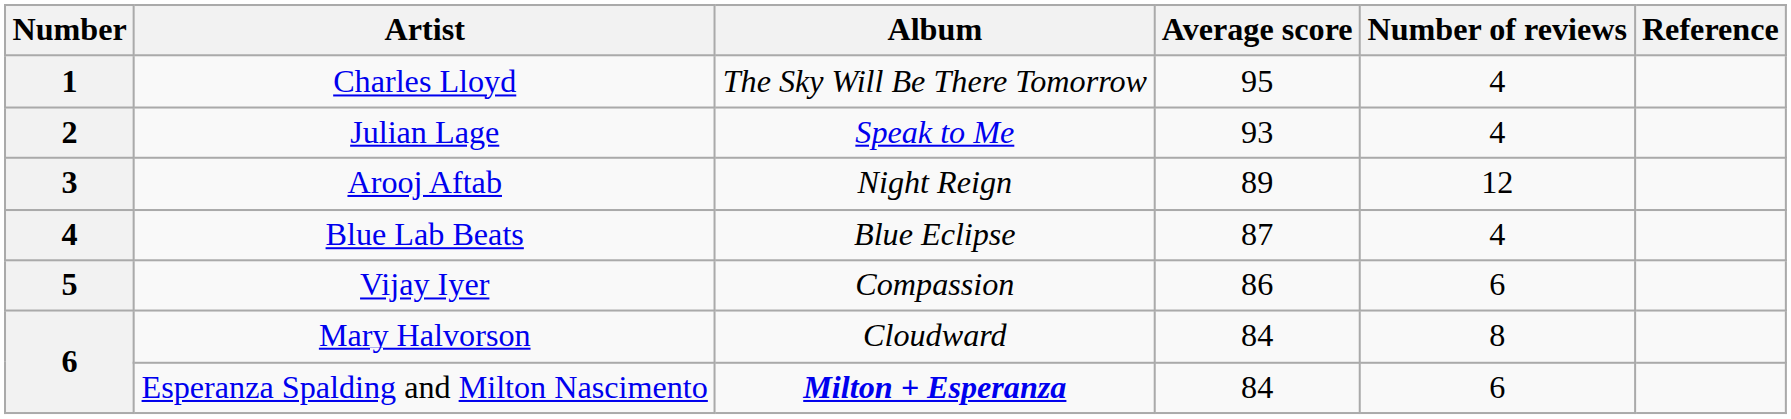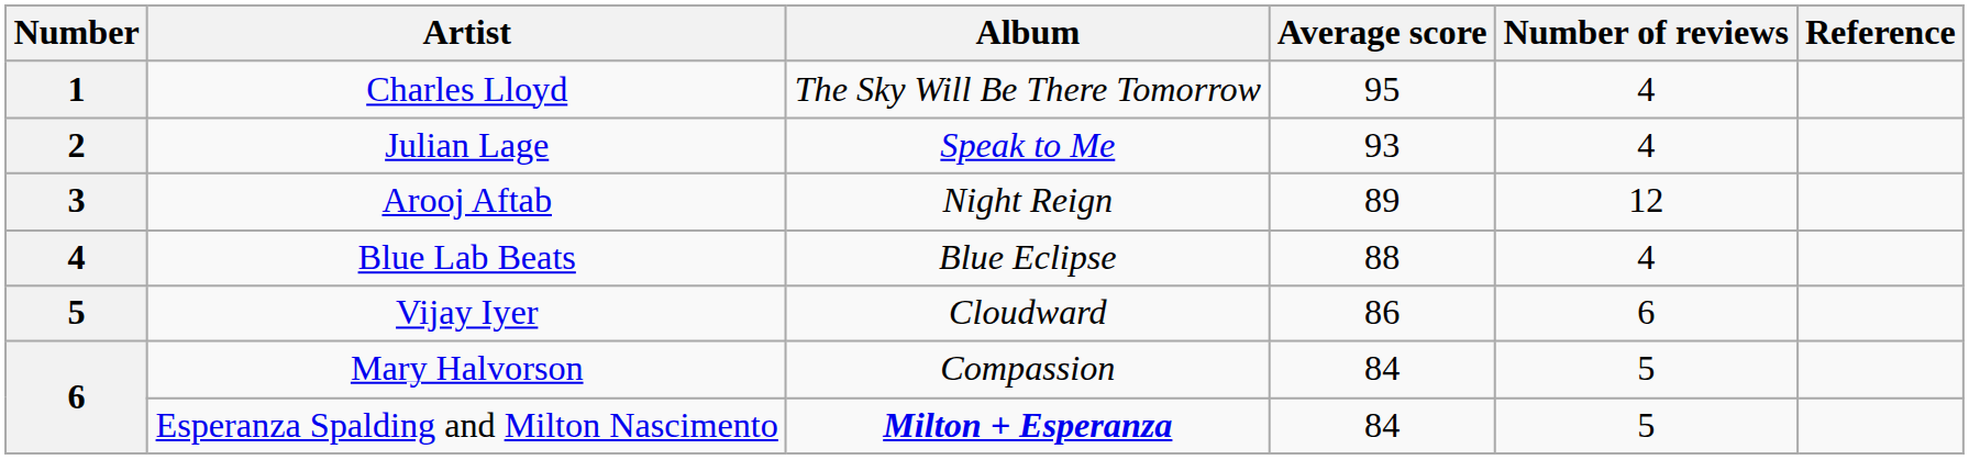Blue Lab Beats | Average score: 87 -> 88
Vijay Iyer | Album: Compassion -> Cloudward
Mary Halvorson | Album: Cloudward -> Compassion
Mary Halvorson | Number of reviews: 8 -> 5
Esperanza Spalding and Milton Nascimento | Number of reviews: 6 -> 5
